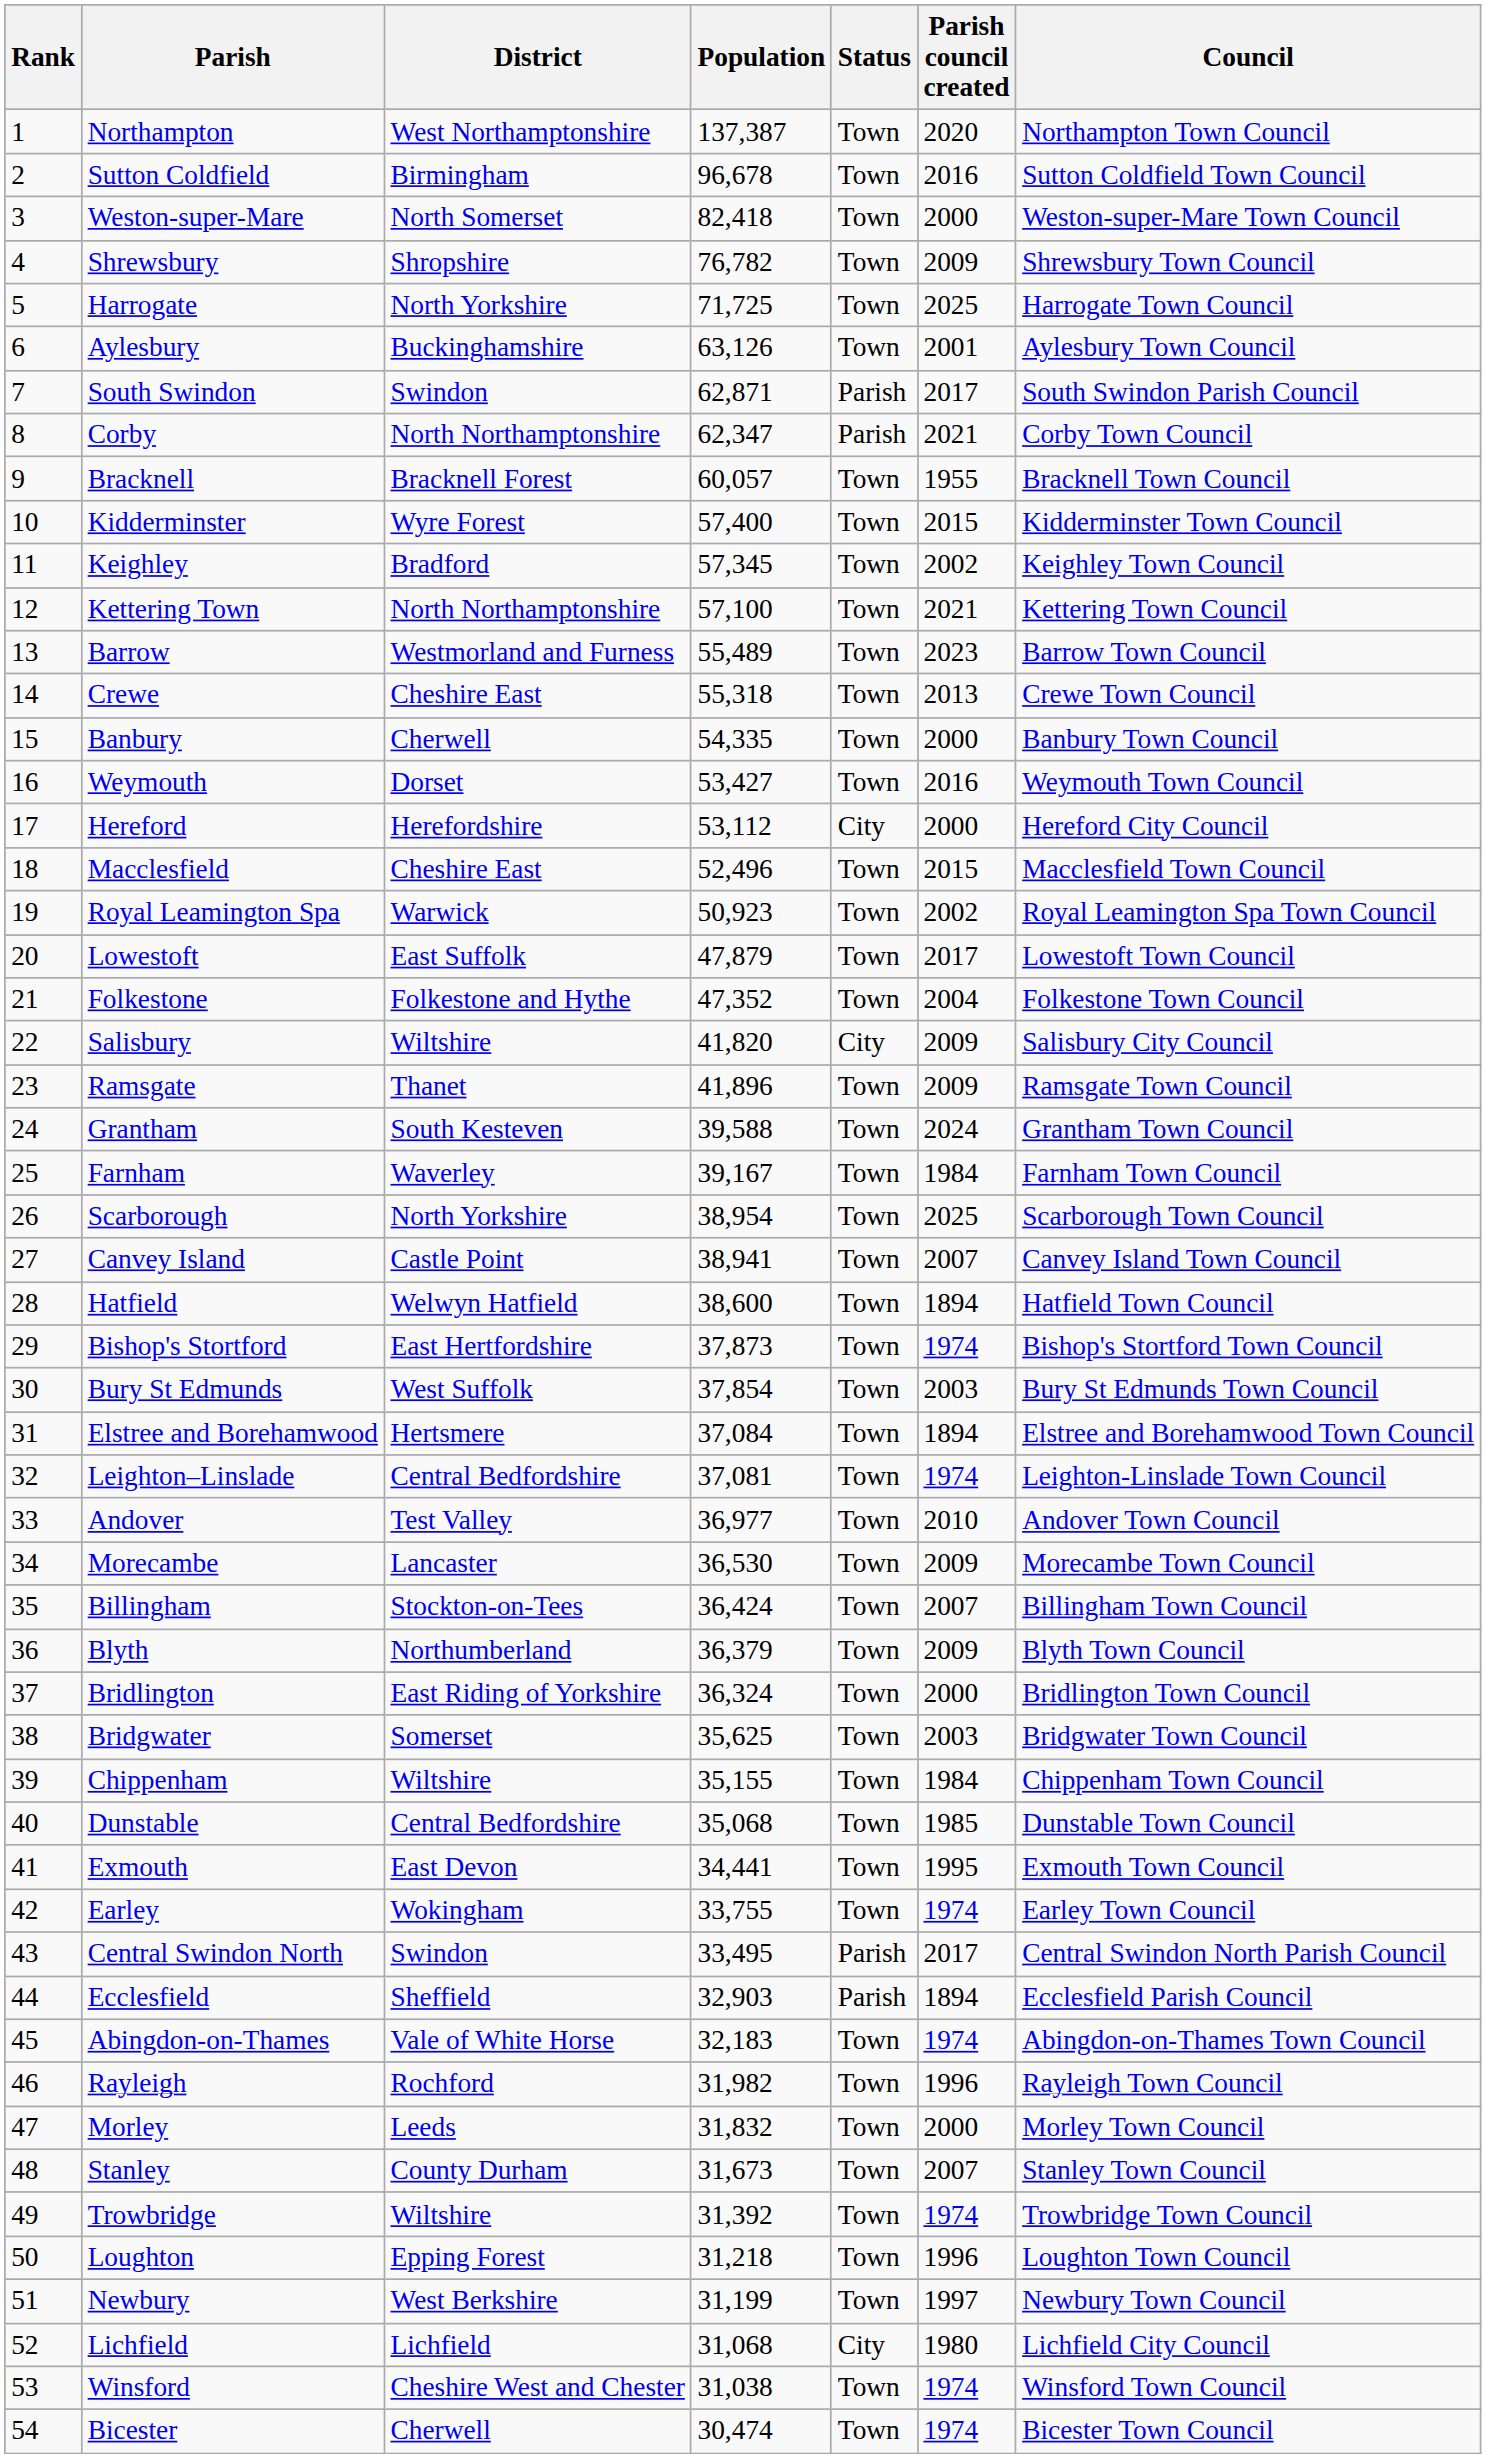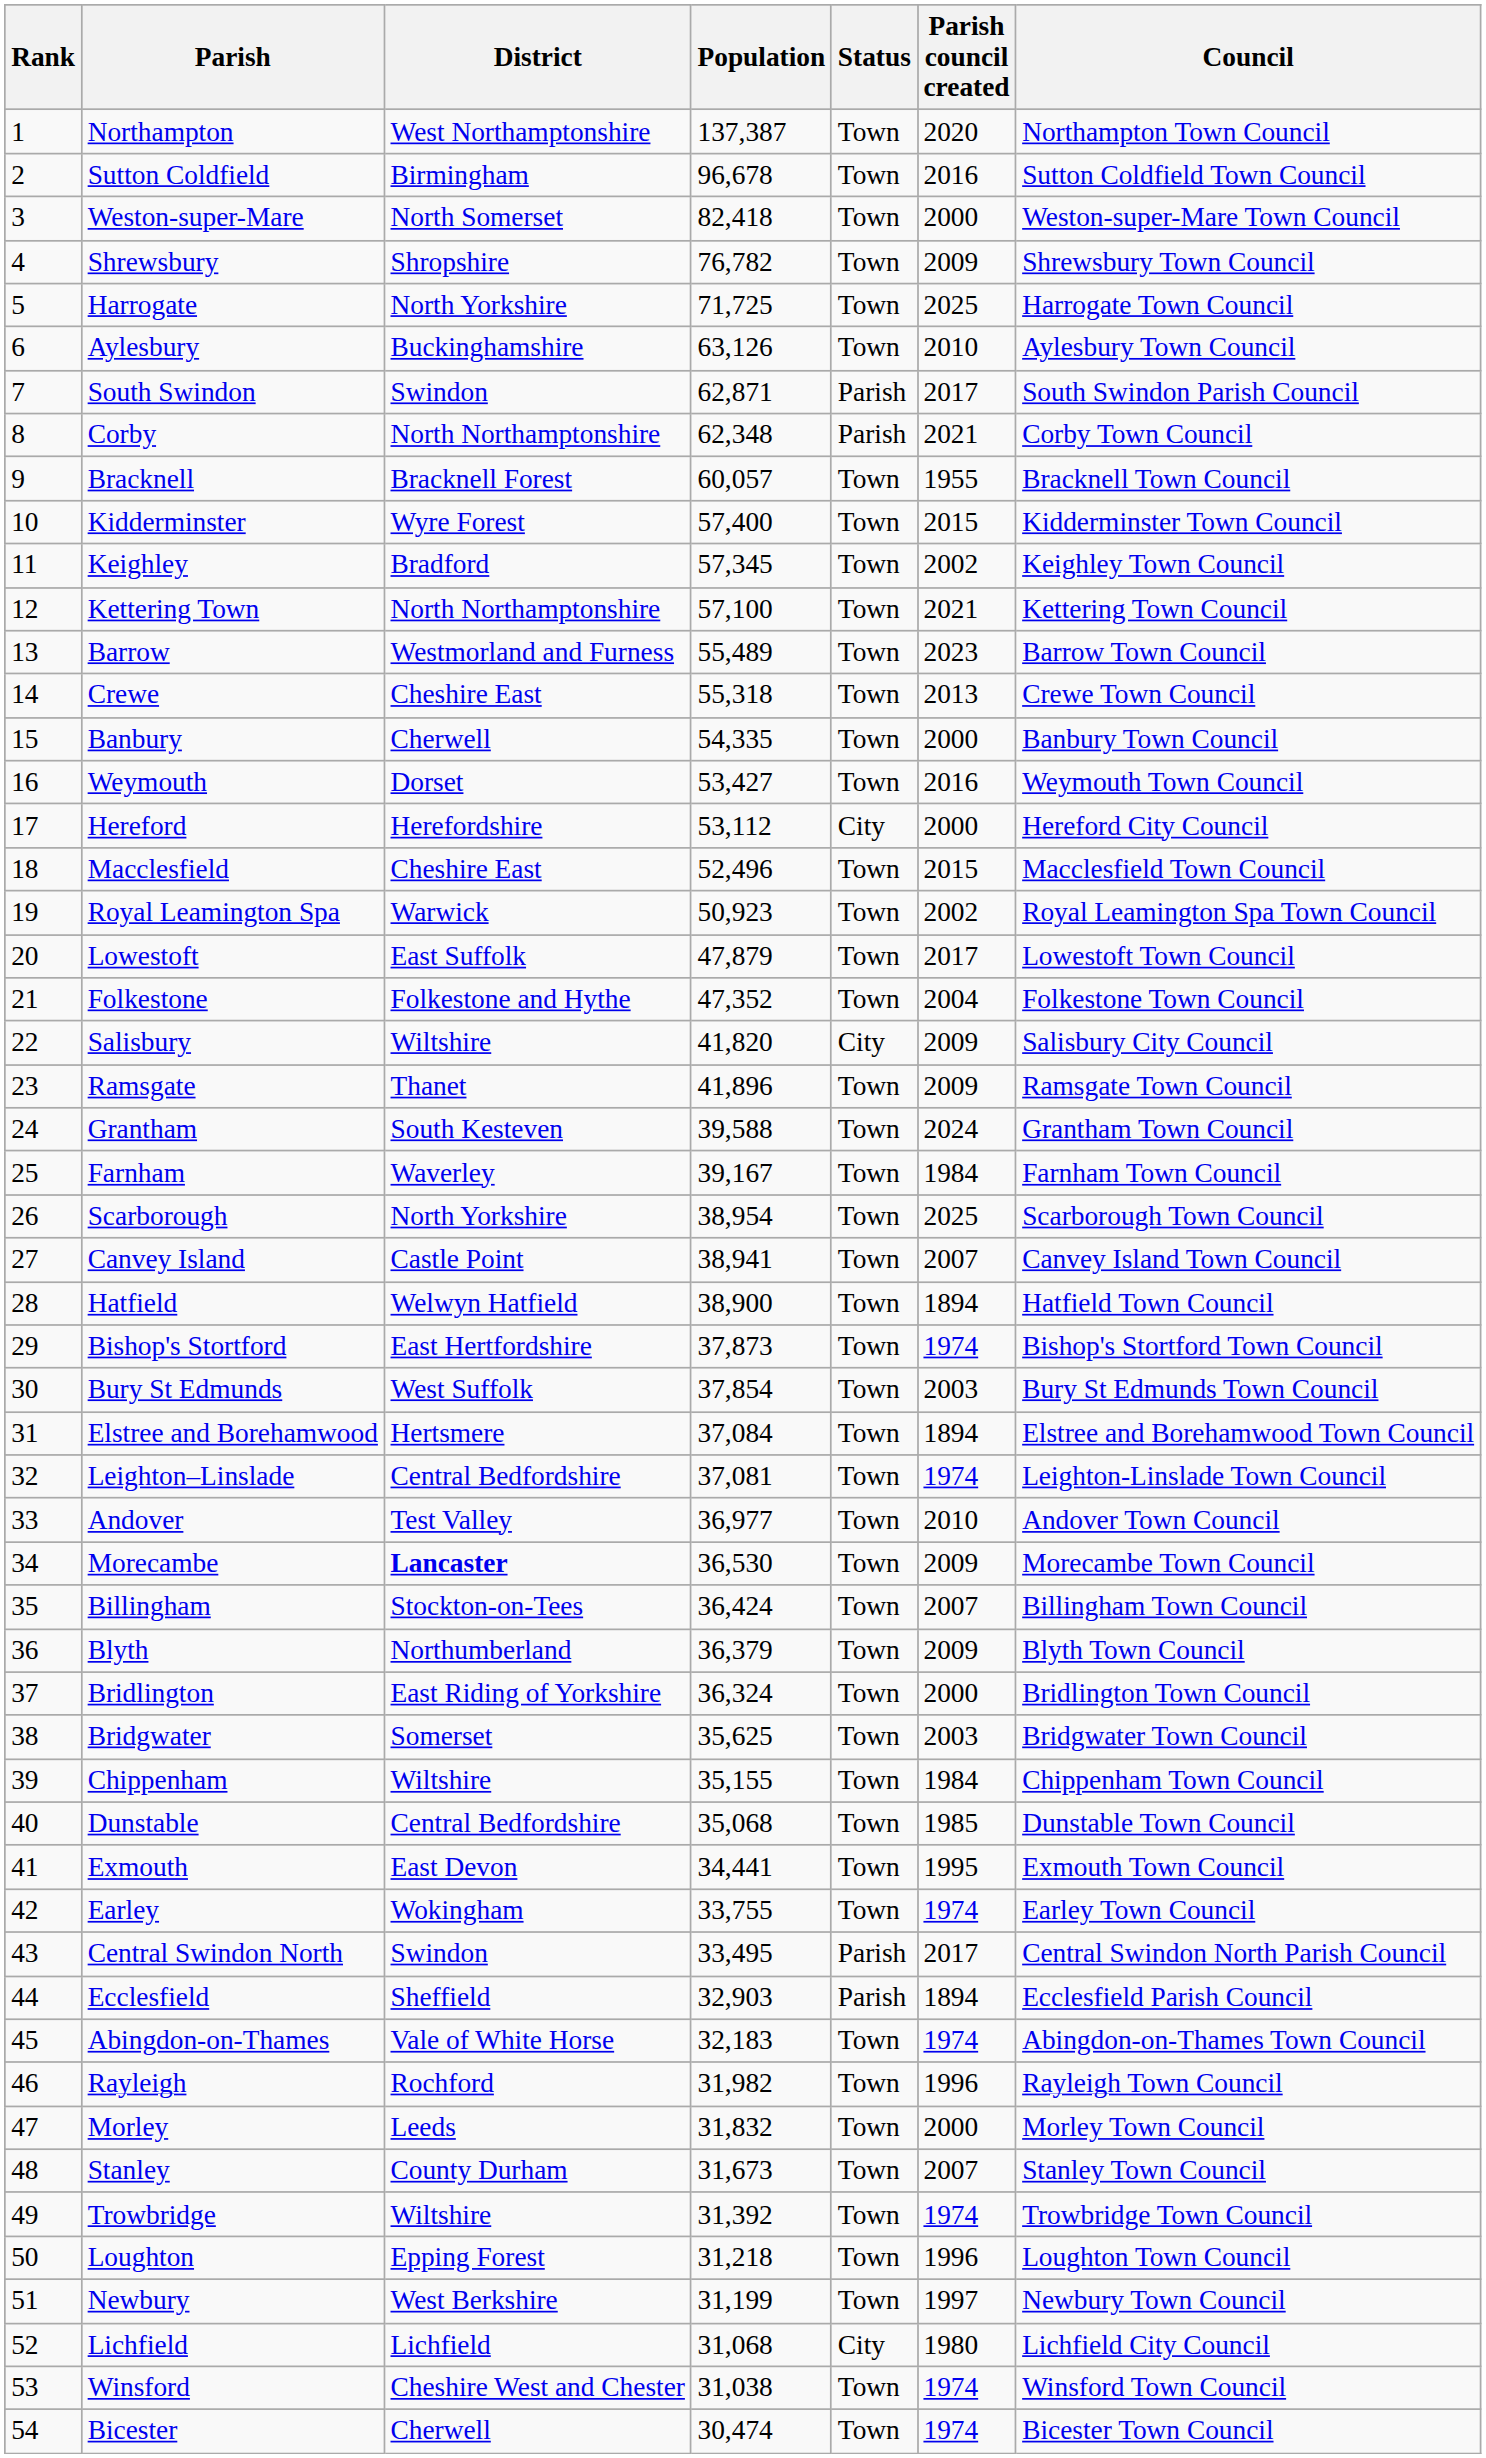Aylesbury | Parish council created: 2001 -> 2010
Corby | Population: 62,347 -> 62,348
Hatfield | Population: 38,600 -> 38,900
Morecambe | District: normal -> bold
